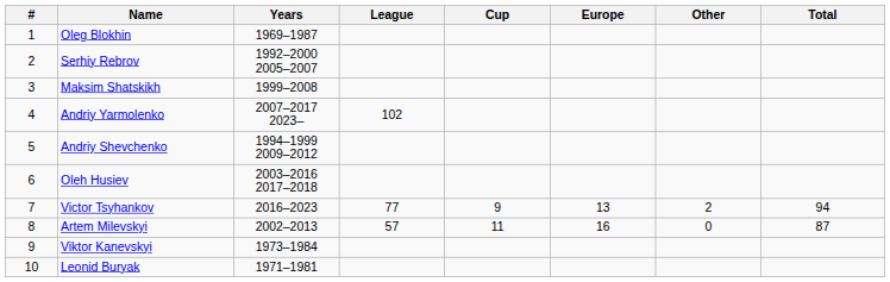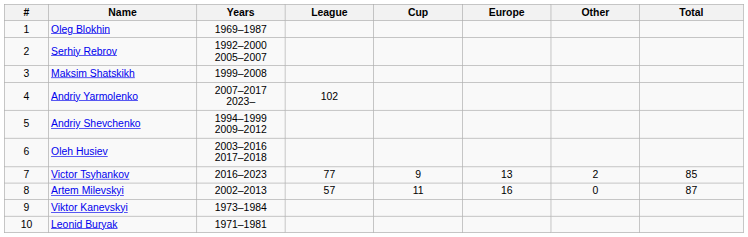Victor Tsyhankov | Total: 94 -> 85
